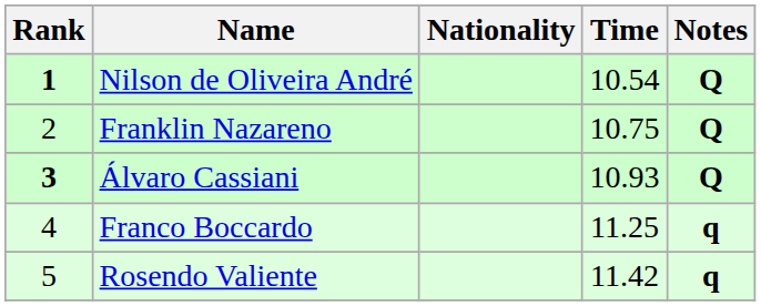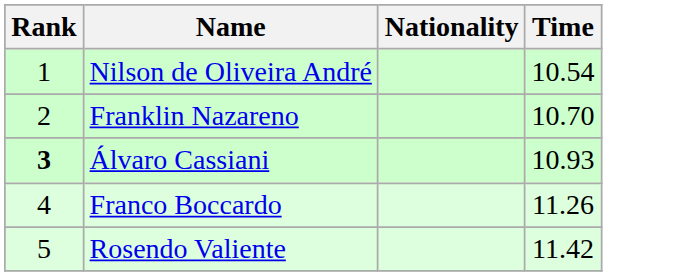- column: Notes | Q | Q | Q | q | q
Nilson de Oliveira André | Rank: bold -> normal
Franklin Nazareno | Time: 10.75 -> 10.70
Franco Boccardo | Time: 11.25 -> 11.26
